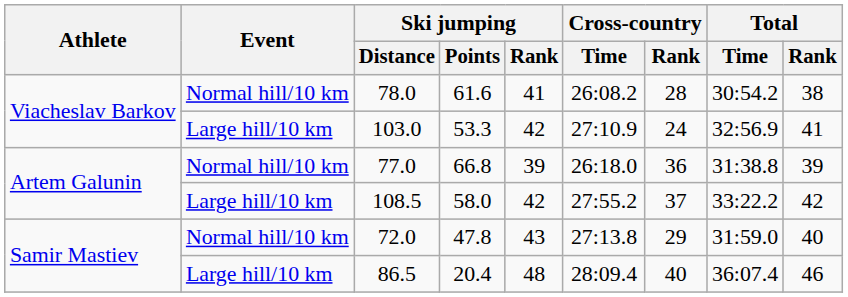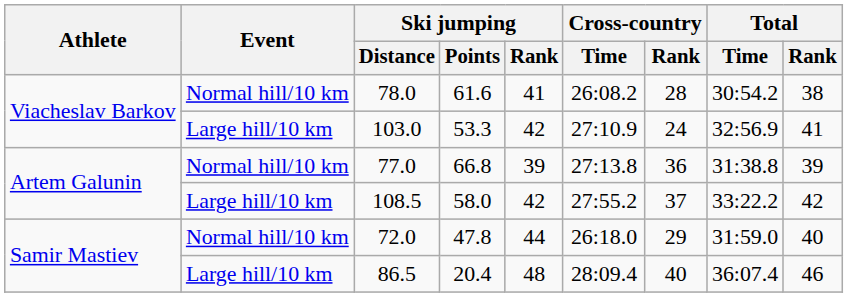77.0 | Cross-country / Time: 26:18.0 -> 27:13.8
72.0 | Ski jumping / Rank: 43 -> 44
72.0 | Cross-country / Time: 27:13.8 -> 26:18.0
